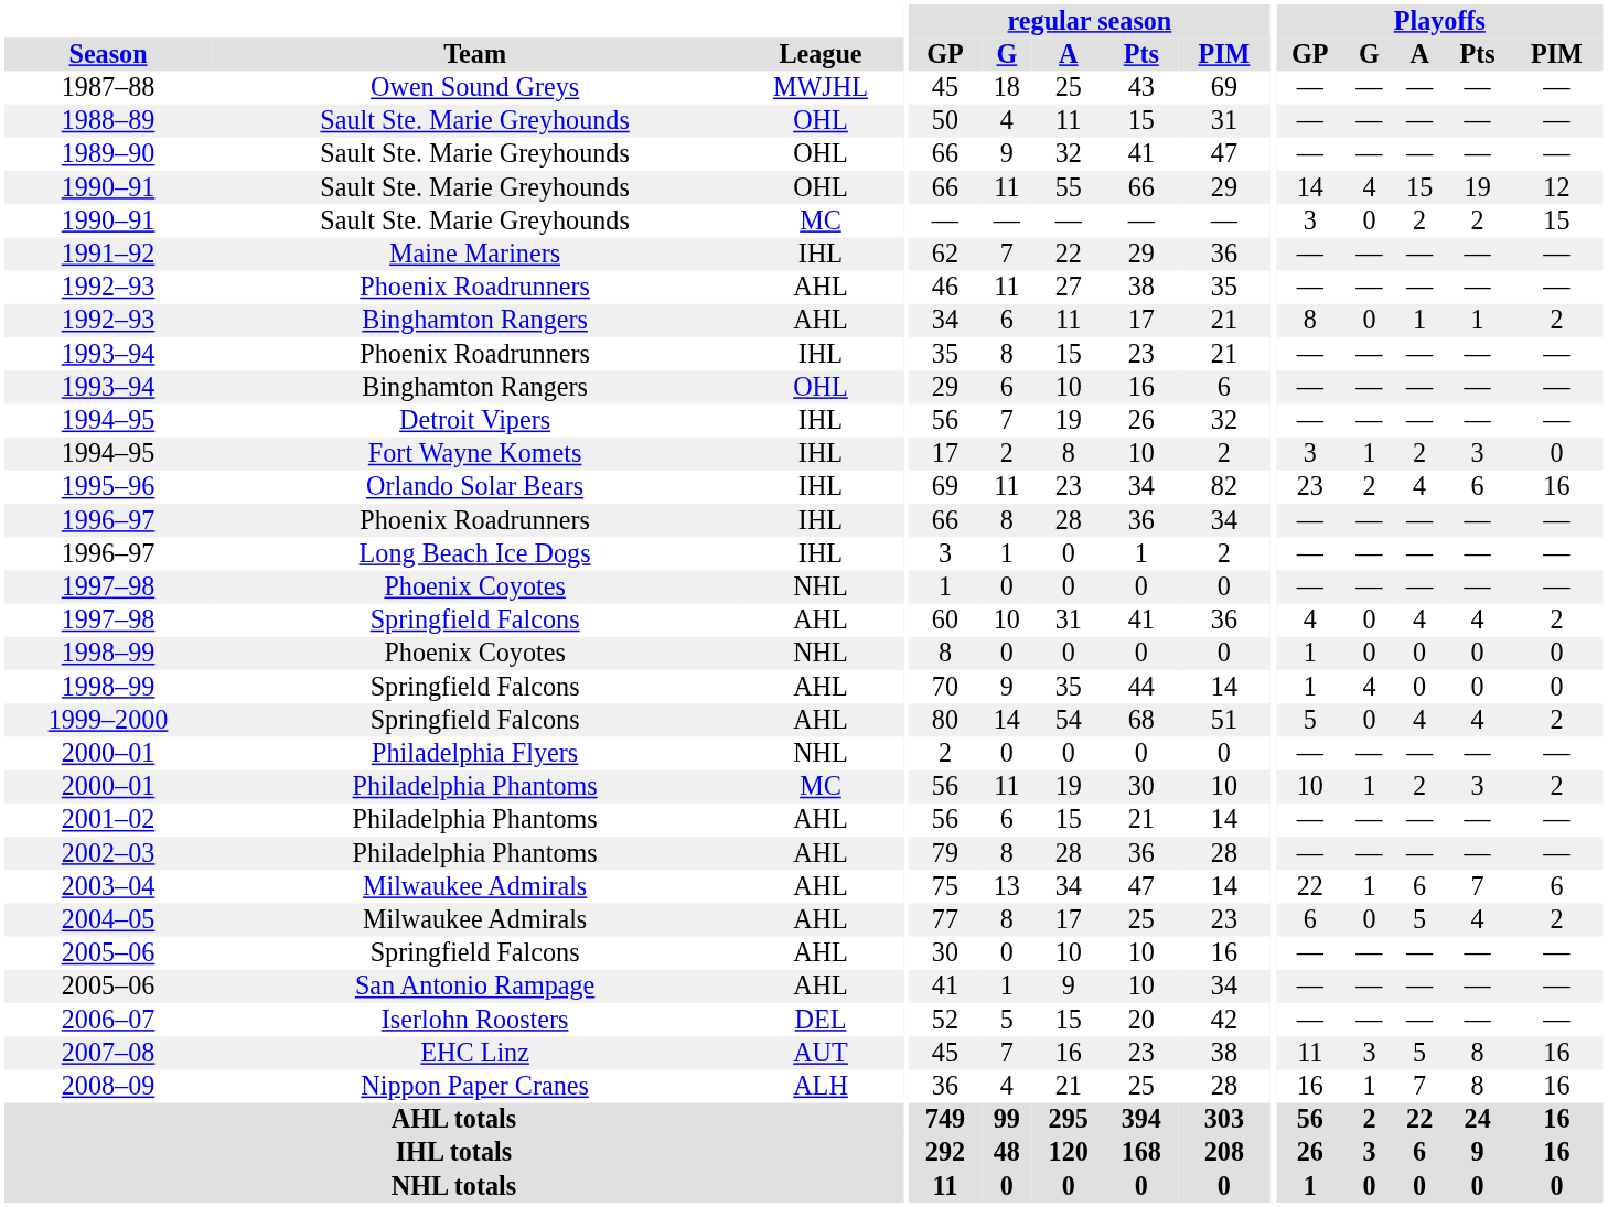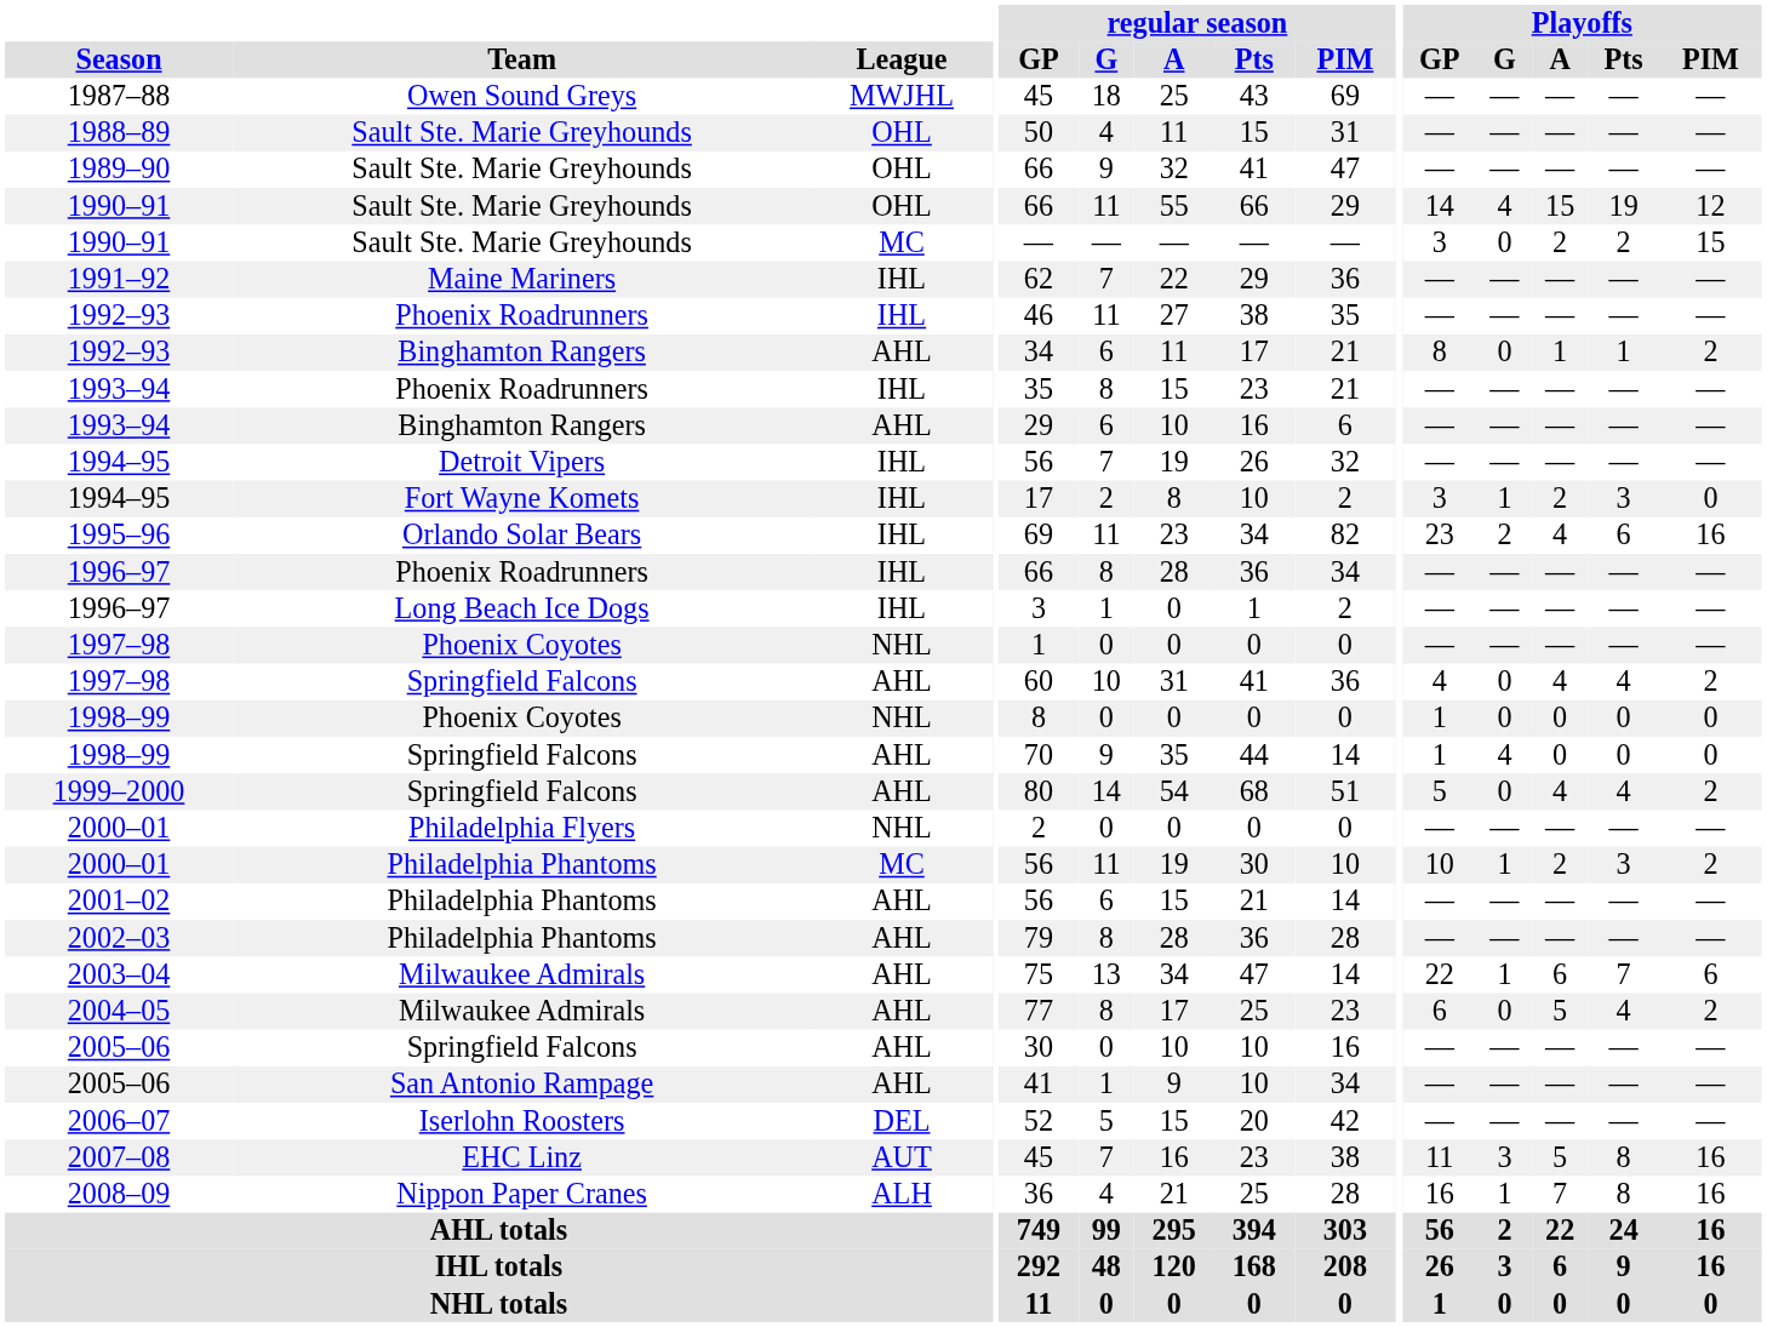1992–93 / Phoenix Roadrunners | League: AHL -> IHL
1993–94 / Binghamton Rangers | League: OHL -> AHL
